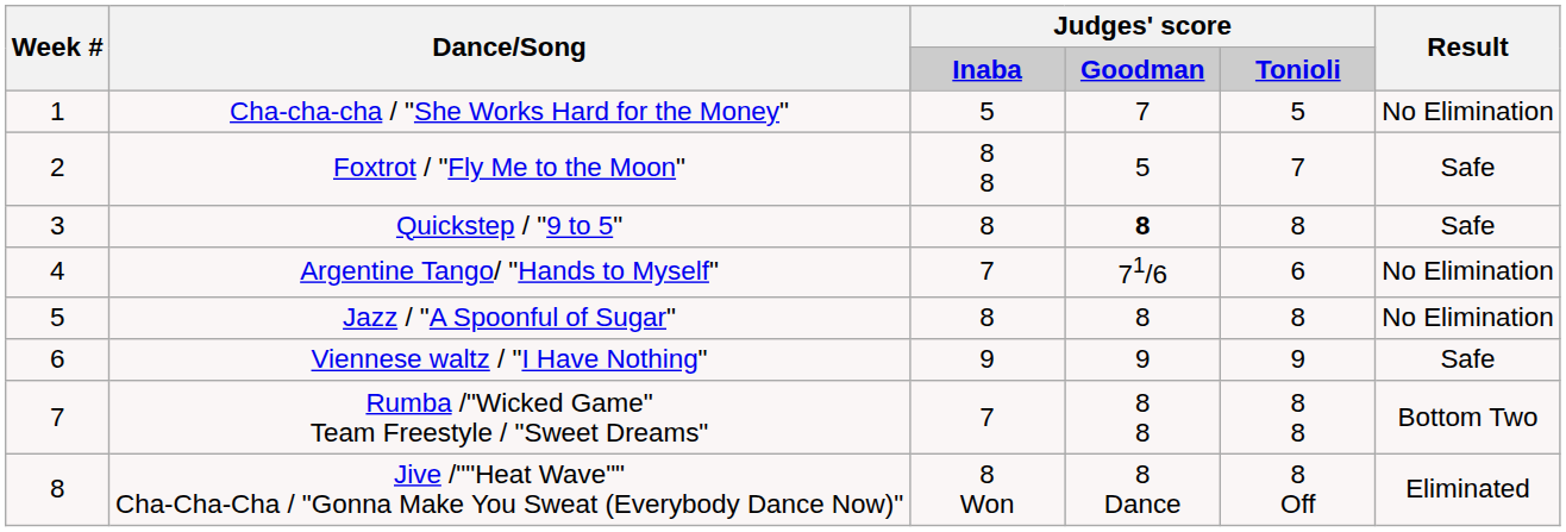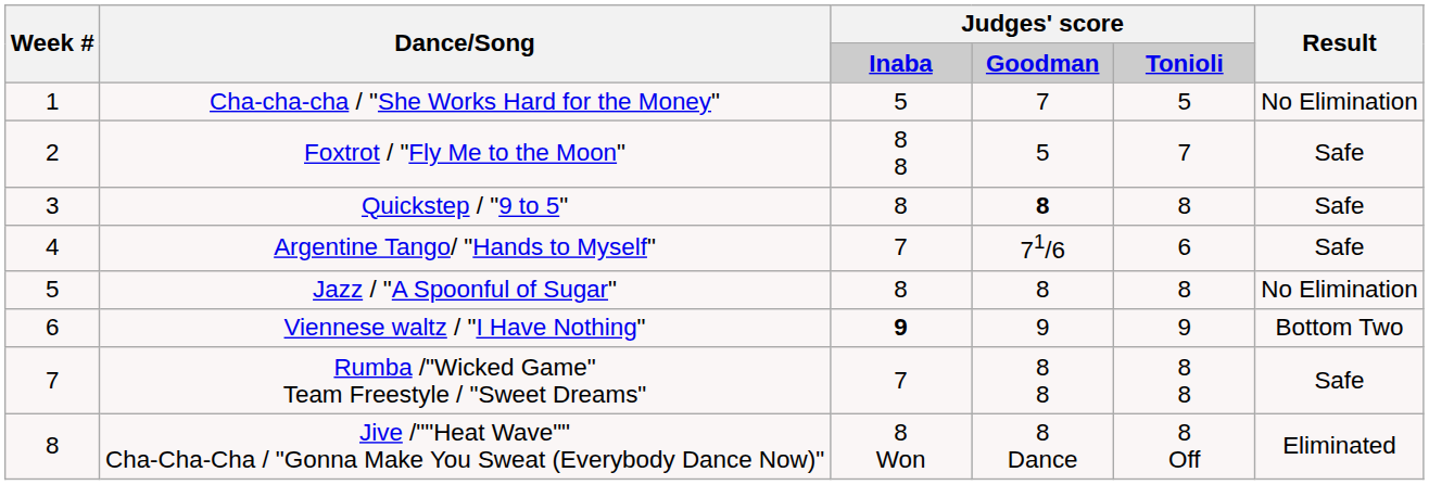Argentine Tango/ "Hands to Myself" | Result: No Elimination -> Safe
Viennese waltz / "I Have Nothing" | column 3: normal -> bold
Viennese waltz / "I Have Nothing" | Result: Safe -> Bottom Two
Rumba /"Wicked Game" Team Freestyle / "Sweet Dreams" | Result: Bottom Two -> Safe
